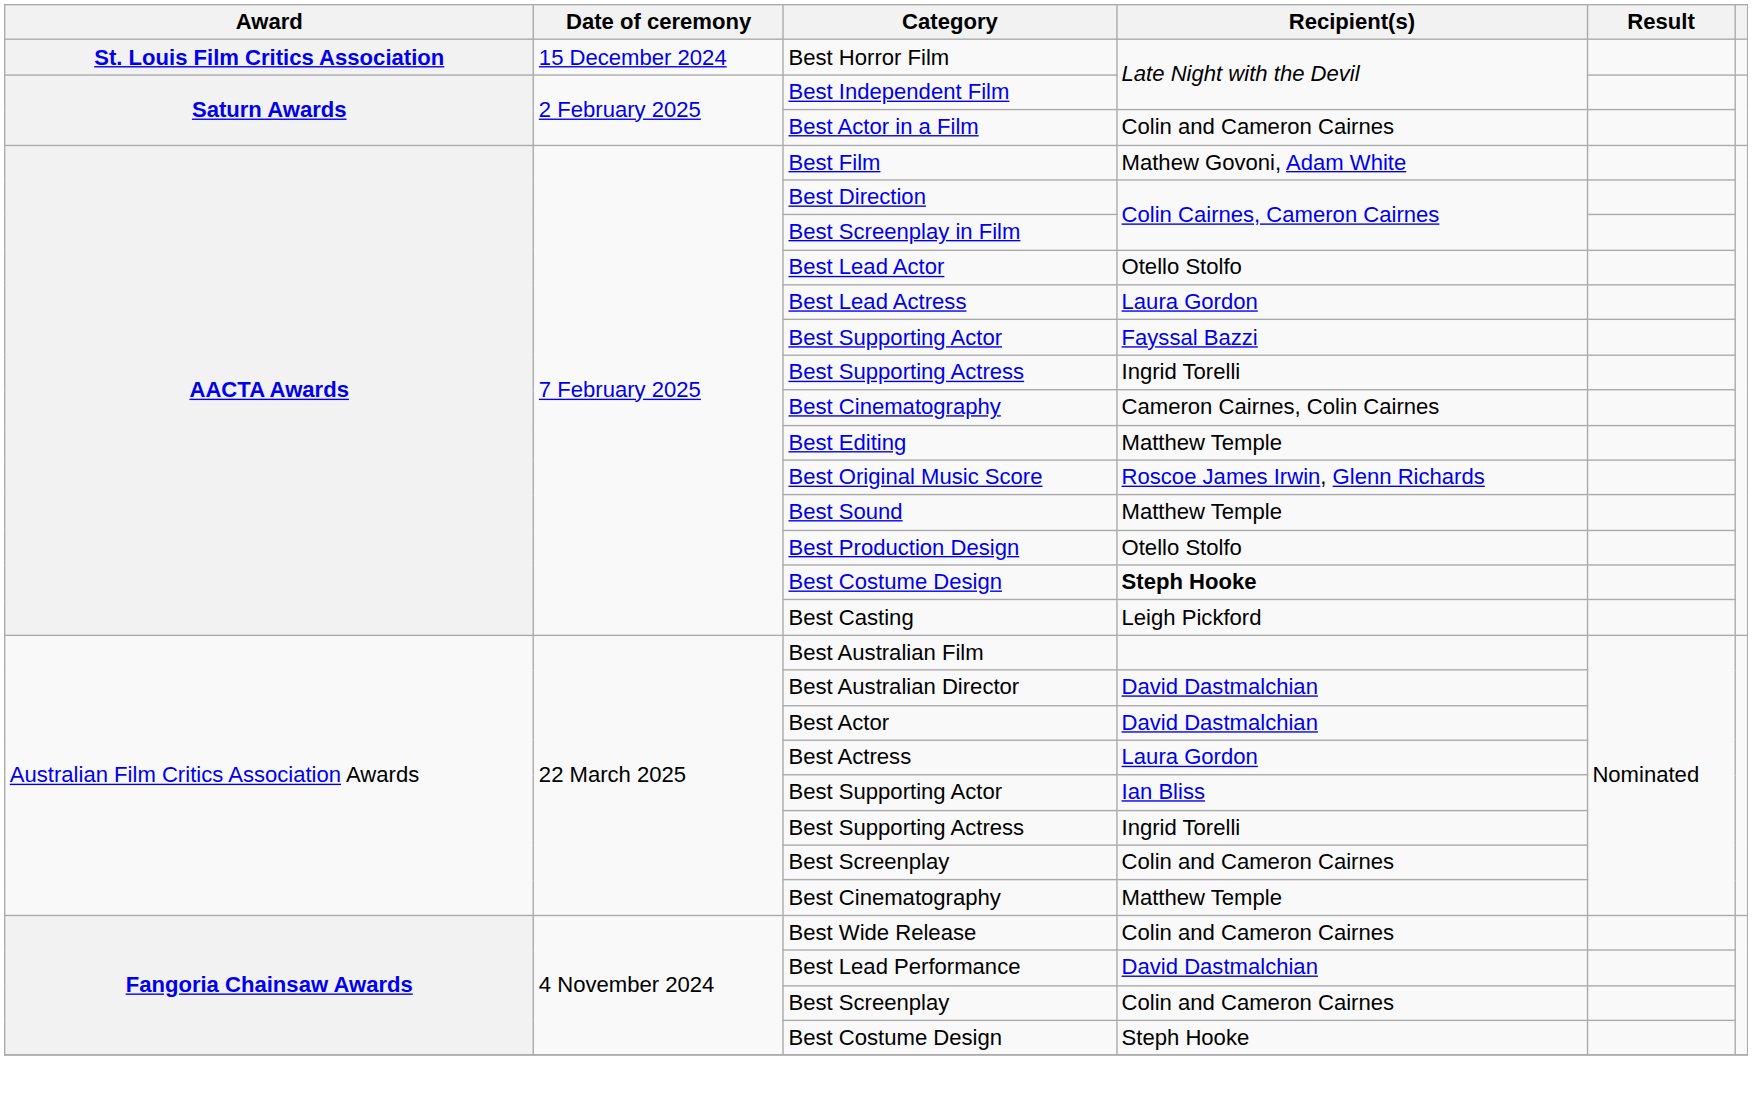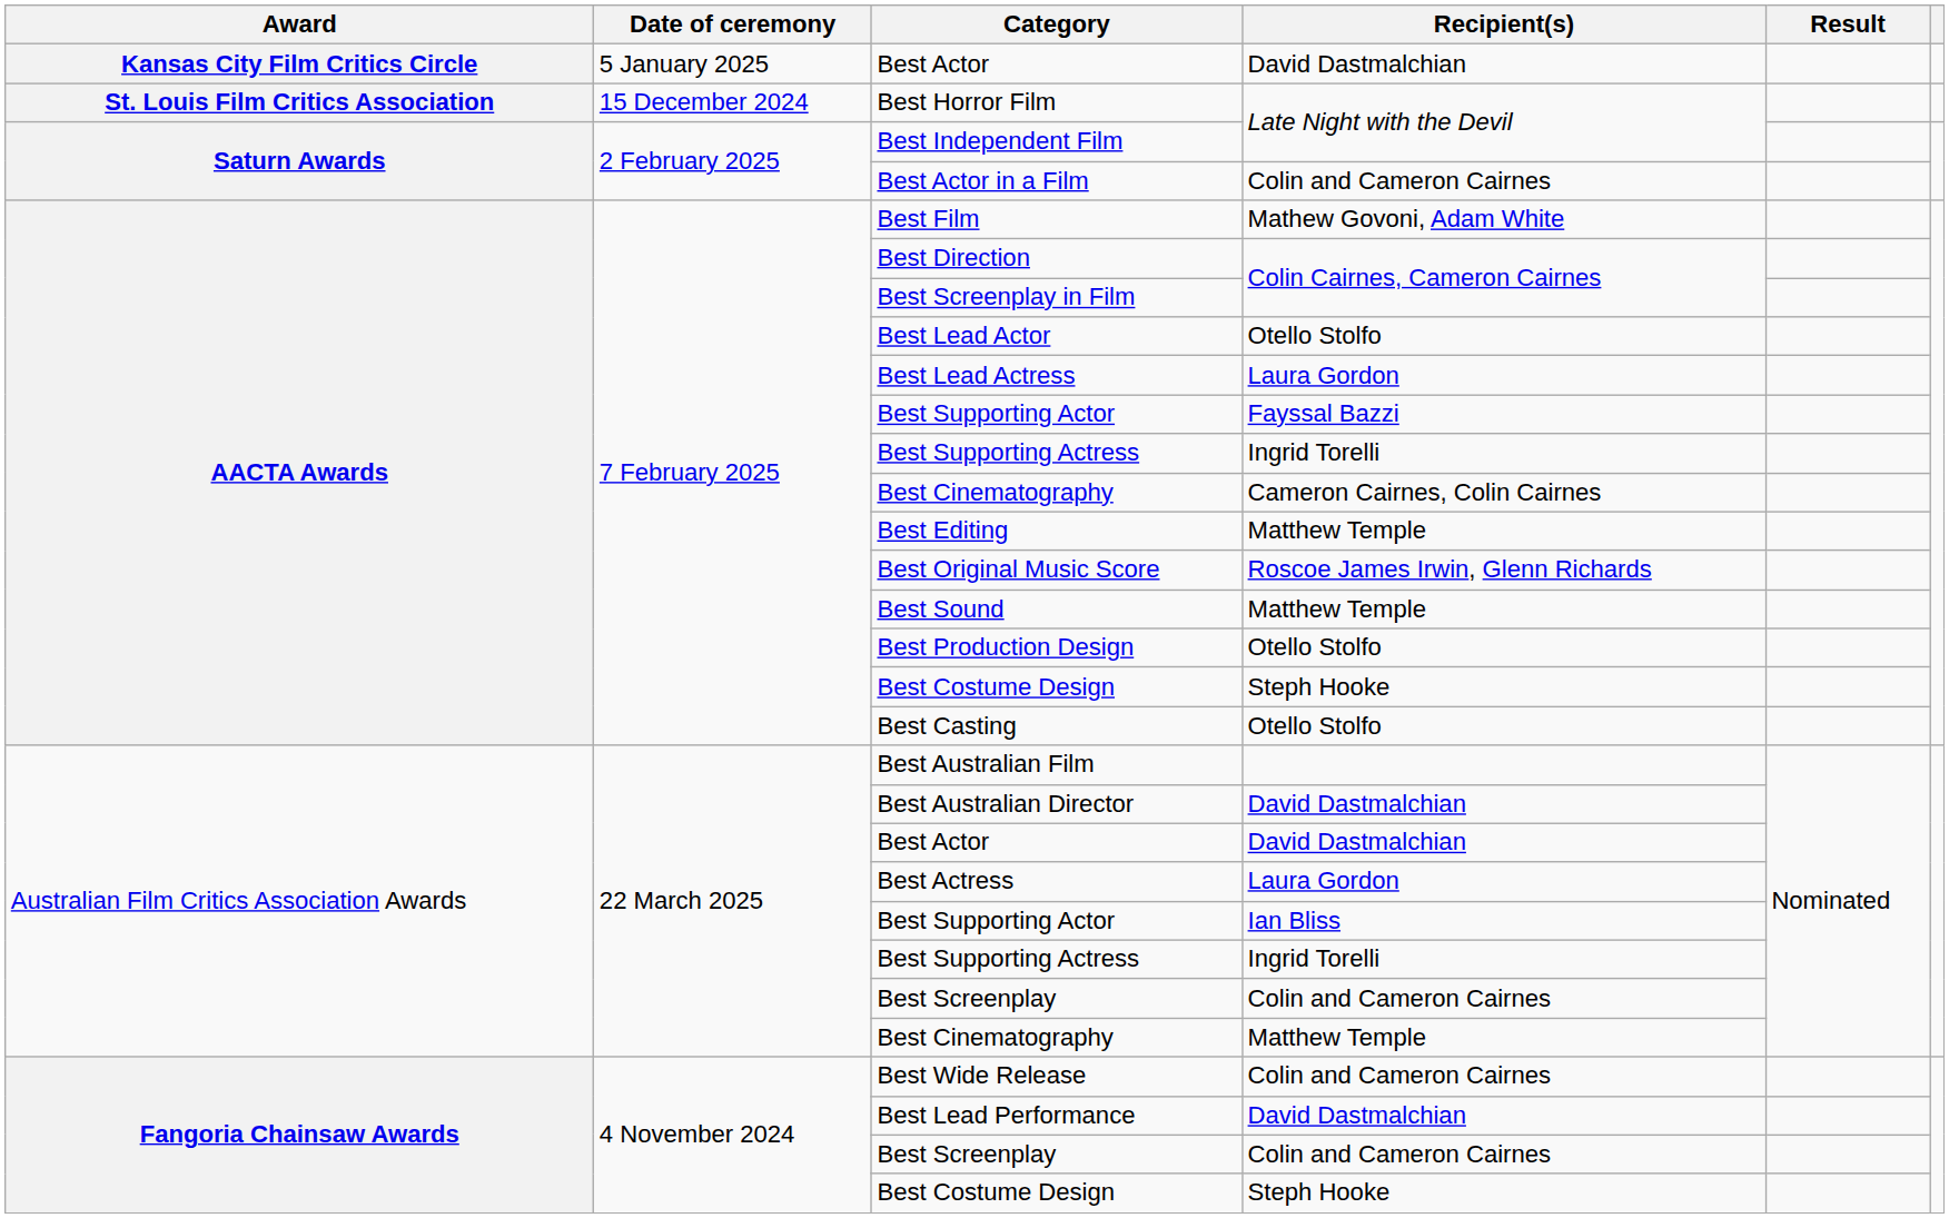+ row: Kansas City Film Critics Circle | 5 January 2025 | Best Actor | David Dastmalchian
AACTA Awards / Best Costume Design | Recipient(s): bold -> normal
Best Casting | Recipient(s): Leigh Pickford -> Otello Stolfo
